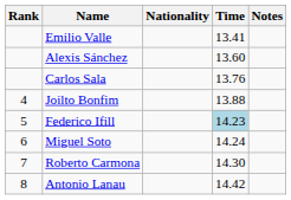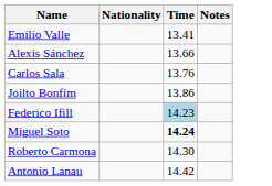- column: Rank | 4 | 5 | 6 | 7 | 8
Alexis Sánchez | Time: 13.60 -> 13.66
Joilto Bonfim | Time: 13.88 -> 13.86
Miguel Soto | Time: normal -> bold
